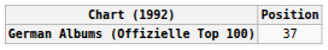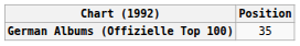German Albums (Offizielle Top 100) | Position: 37 -> 35
